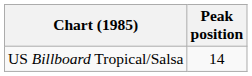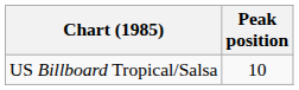US Billboard Tropical/Salsa | Peak position: 14 -> 10
